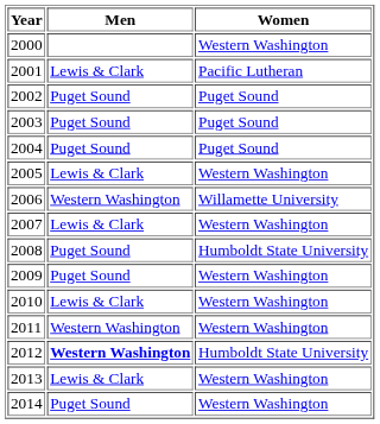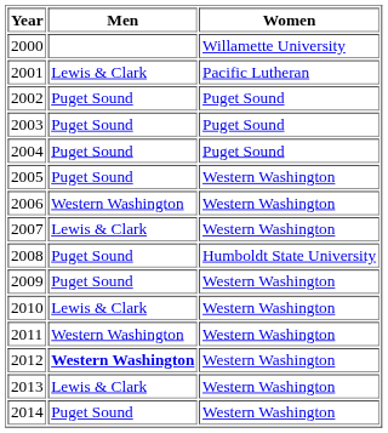2000 | Women: Western Washington -> Willamette University
2005 | Men: Lewis & Clark -> Puget Sound
2006 | Women: Willamette University -> Western Washington
2012 | Women: Humboldt State University -> Western Washington
